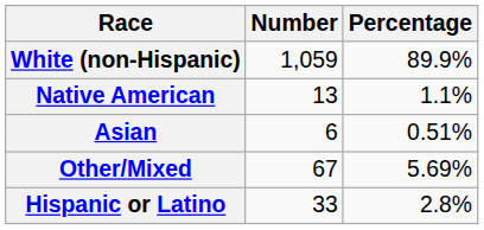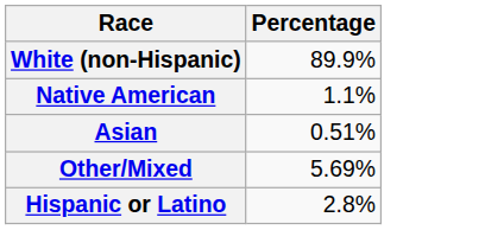- column: Number | 1,059 | 13 | 6 | 67 | 33
